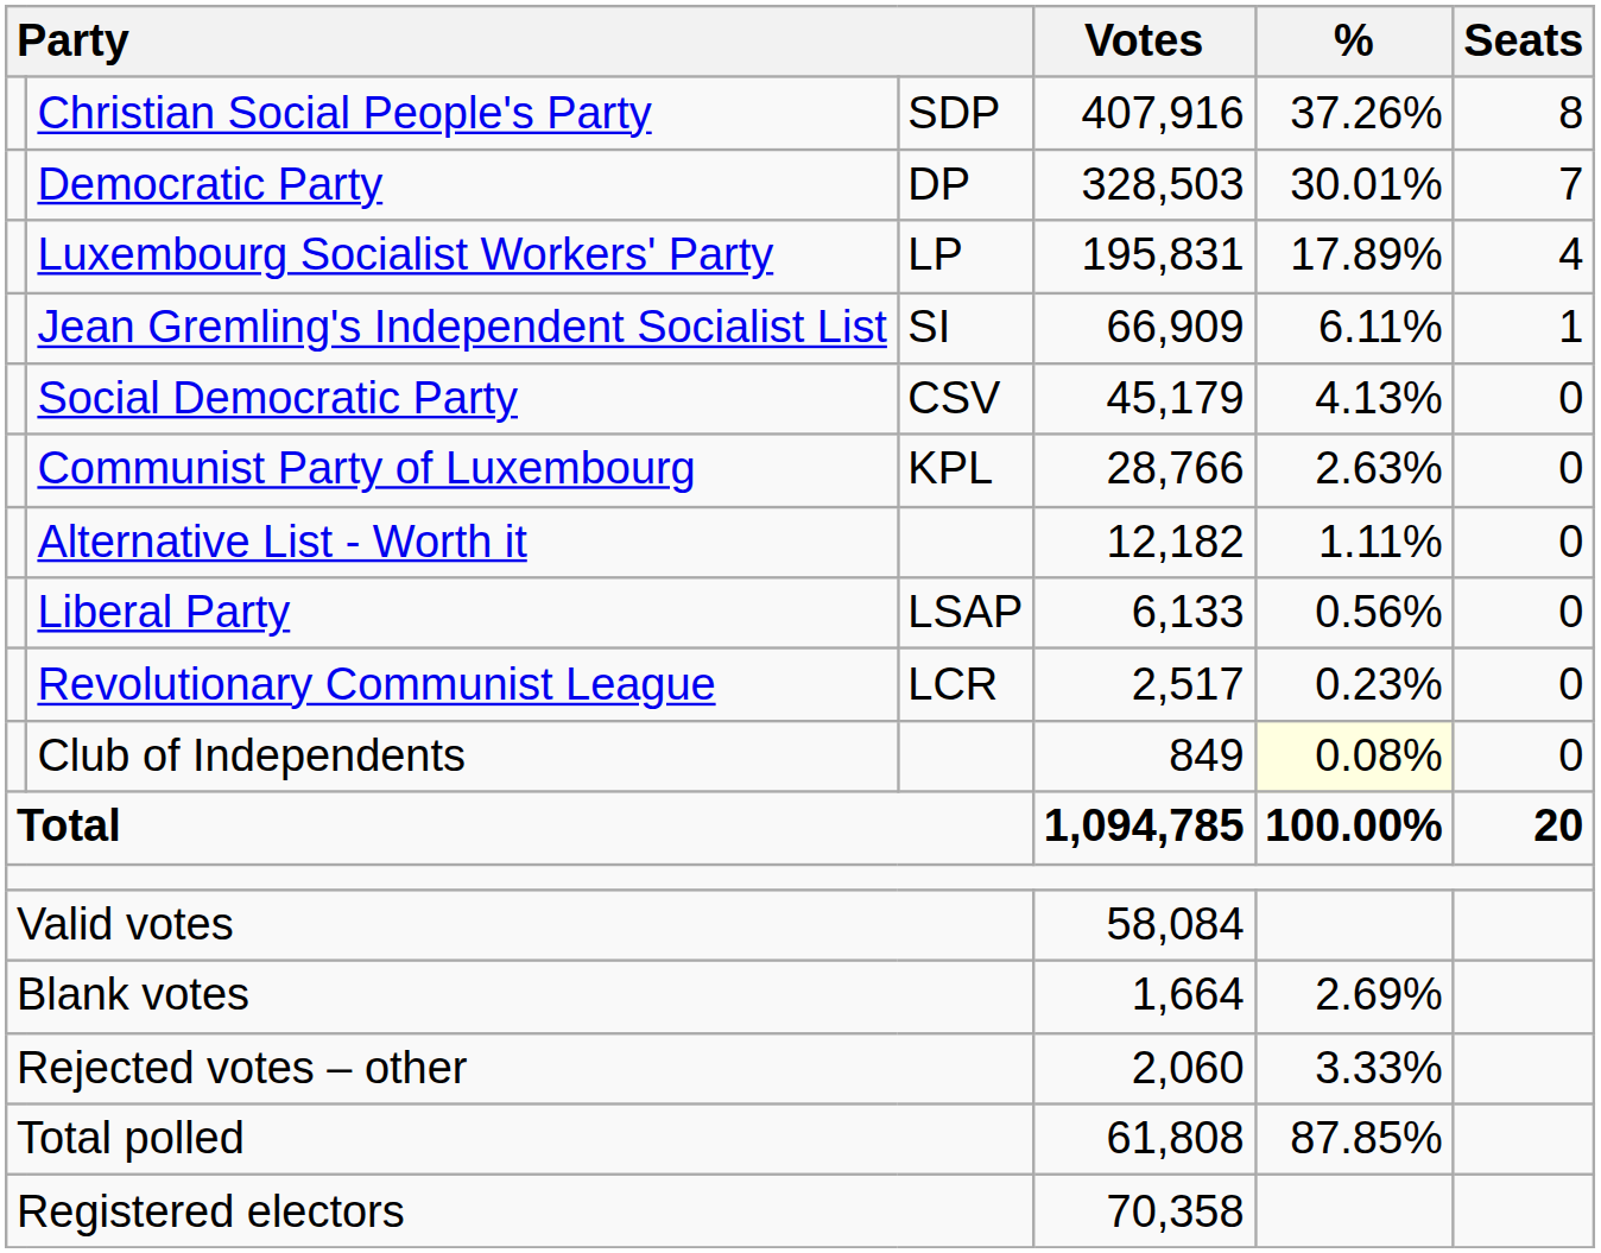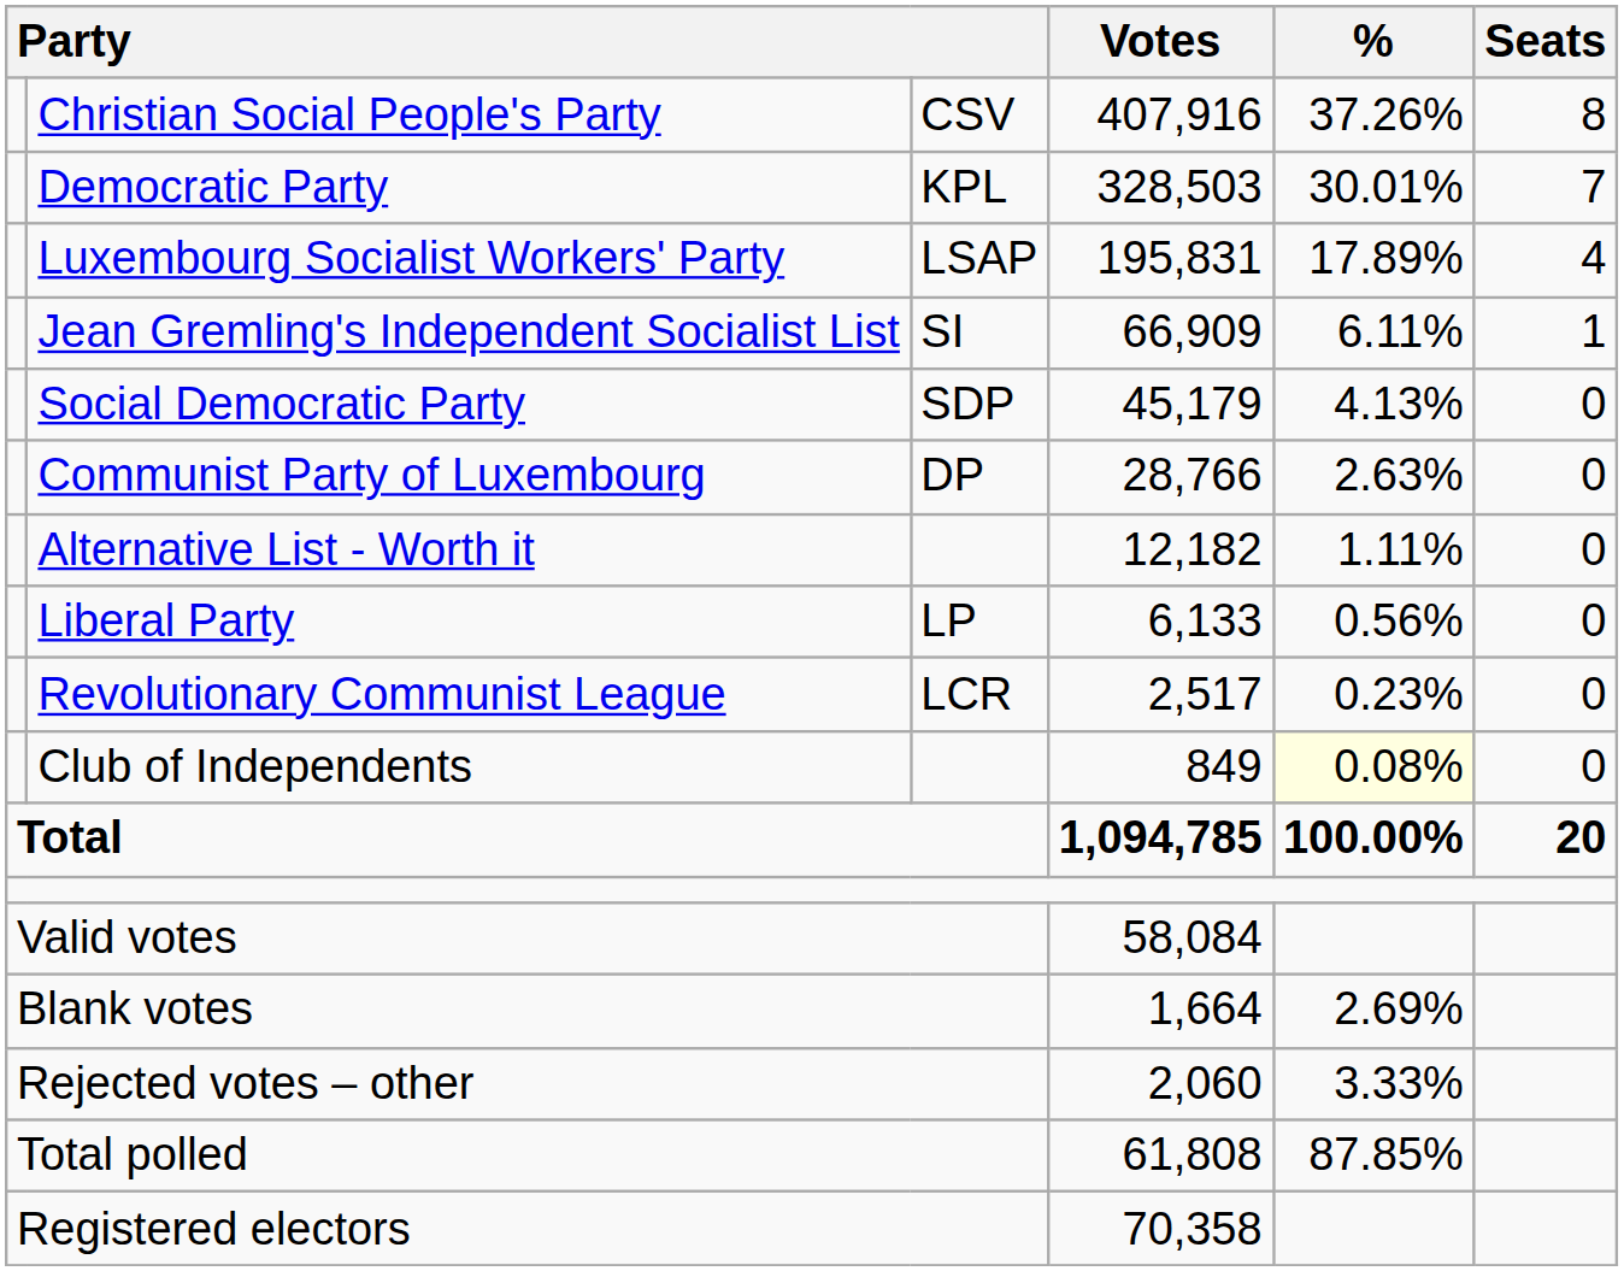Christian Social People's Party | column 3: SDP -> CSV
Democratic Party | column 3: DP -> KPL
Luxembourg Socialist Workers' Party | column 3: LP -> LSAP
Social Democratic Party | column 3: CSV -> SDP
Communist Party of Luxembourg | column 3: KPL -> DP
Liberal Party | column 3: LSAP -> LP
